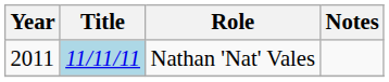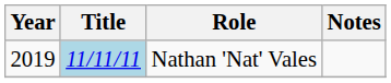Nathan 'Nat' Vales | Year: 2011 -> 2019
